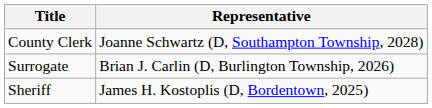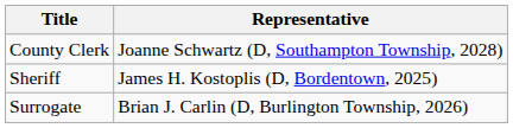rows swapped: Sheriff <-> Surrogate
